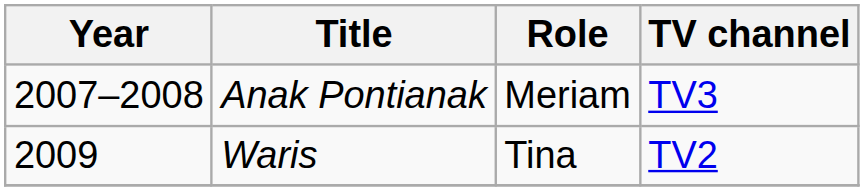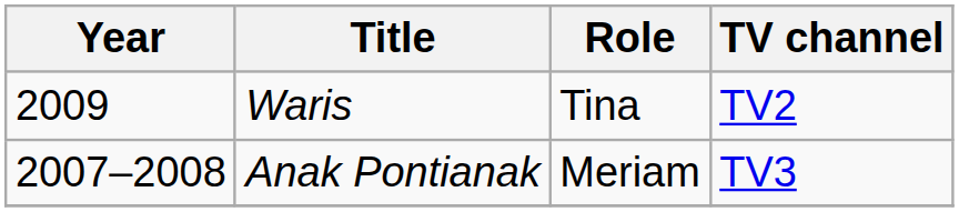rows swapped: Anak Pontianak <-> Waris
